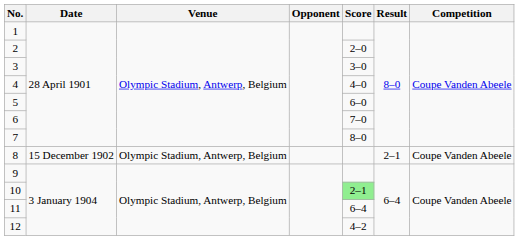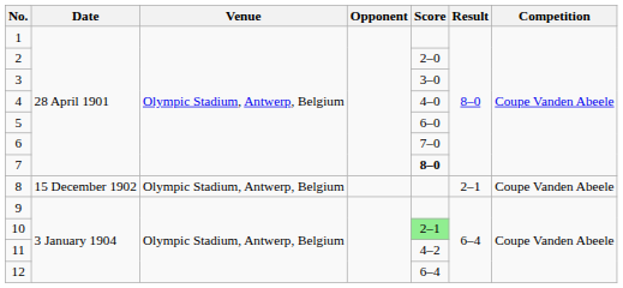7 | Score: normal -> bold
11 | Score: 6–4 -> 4–2
12 | Score: 4–2 -> 6–4
